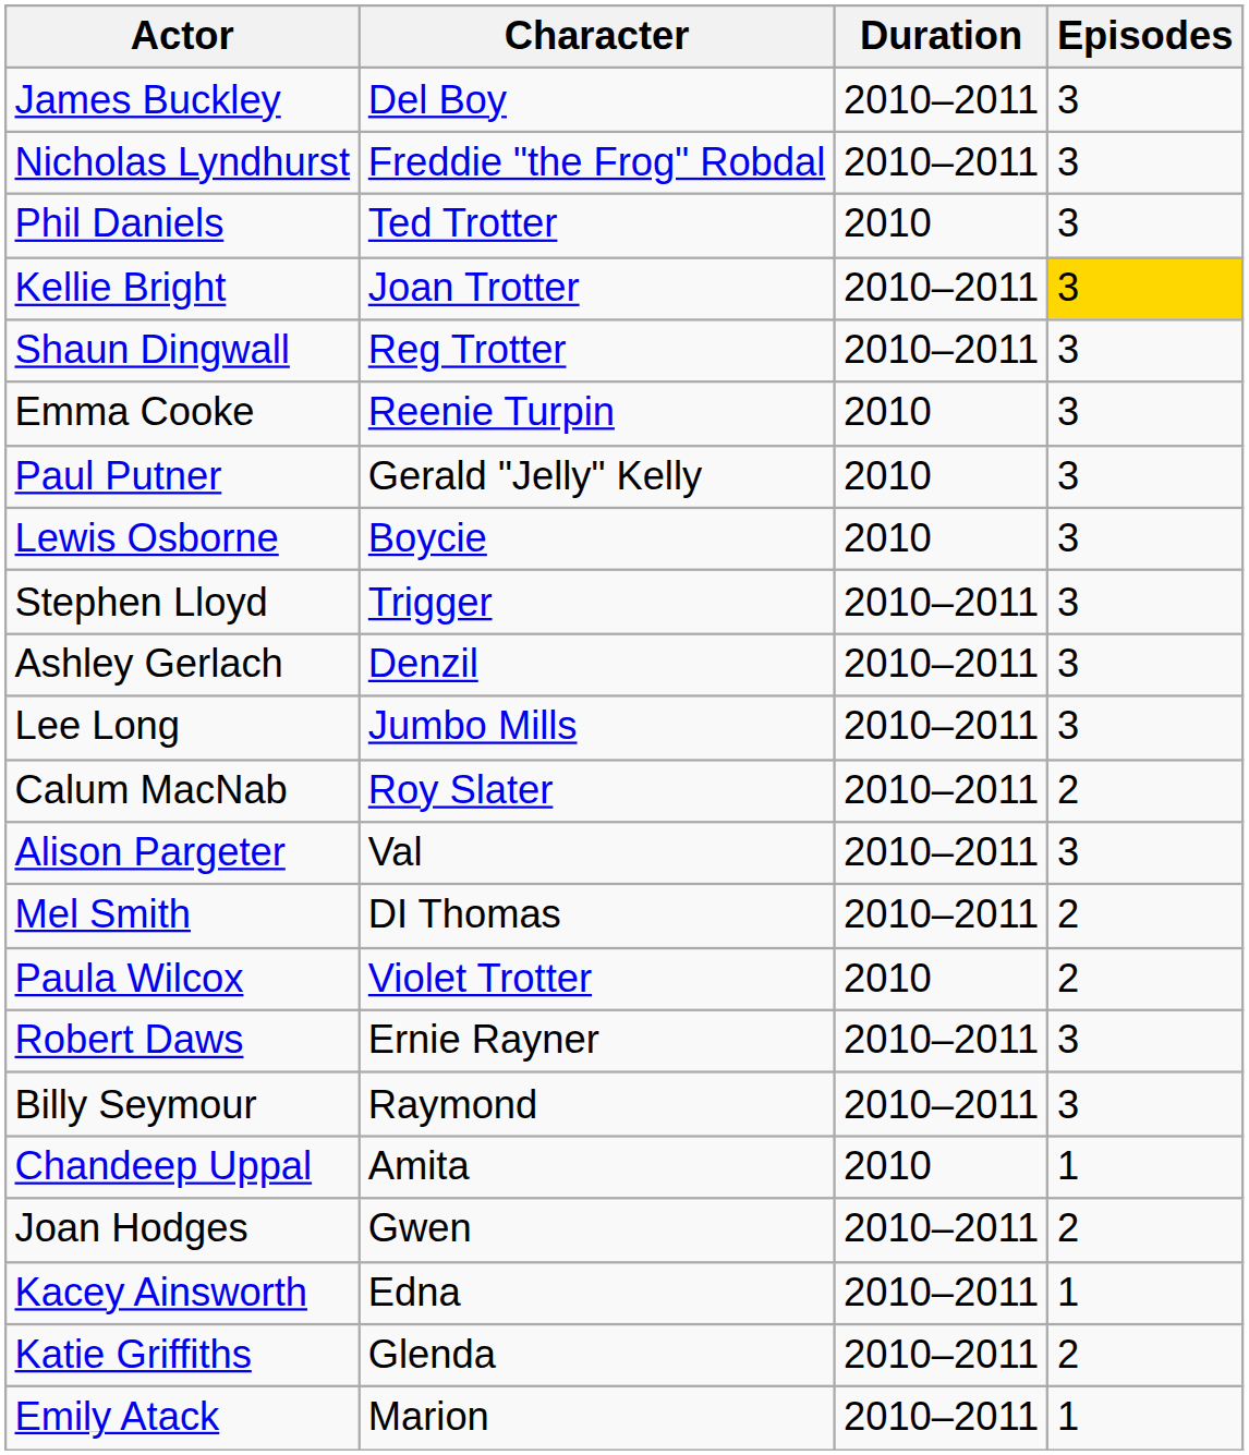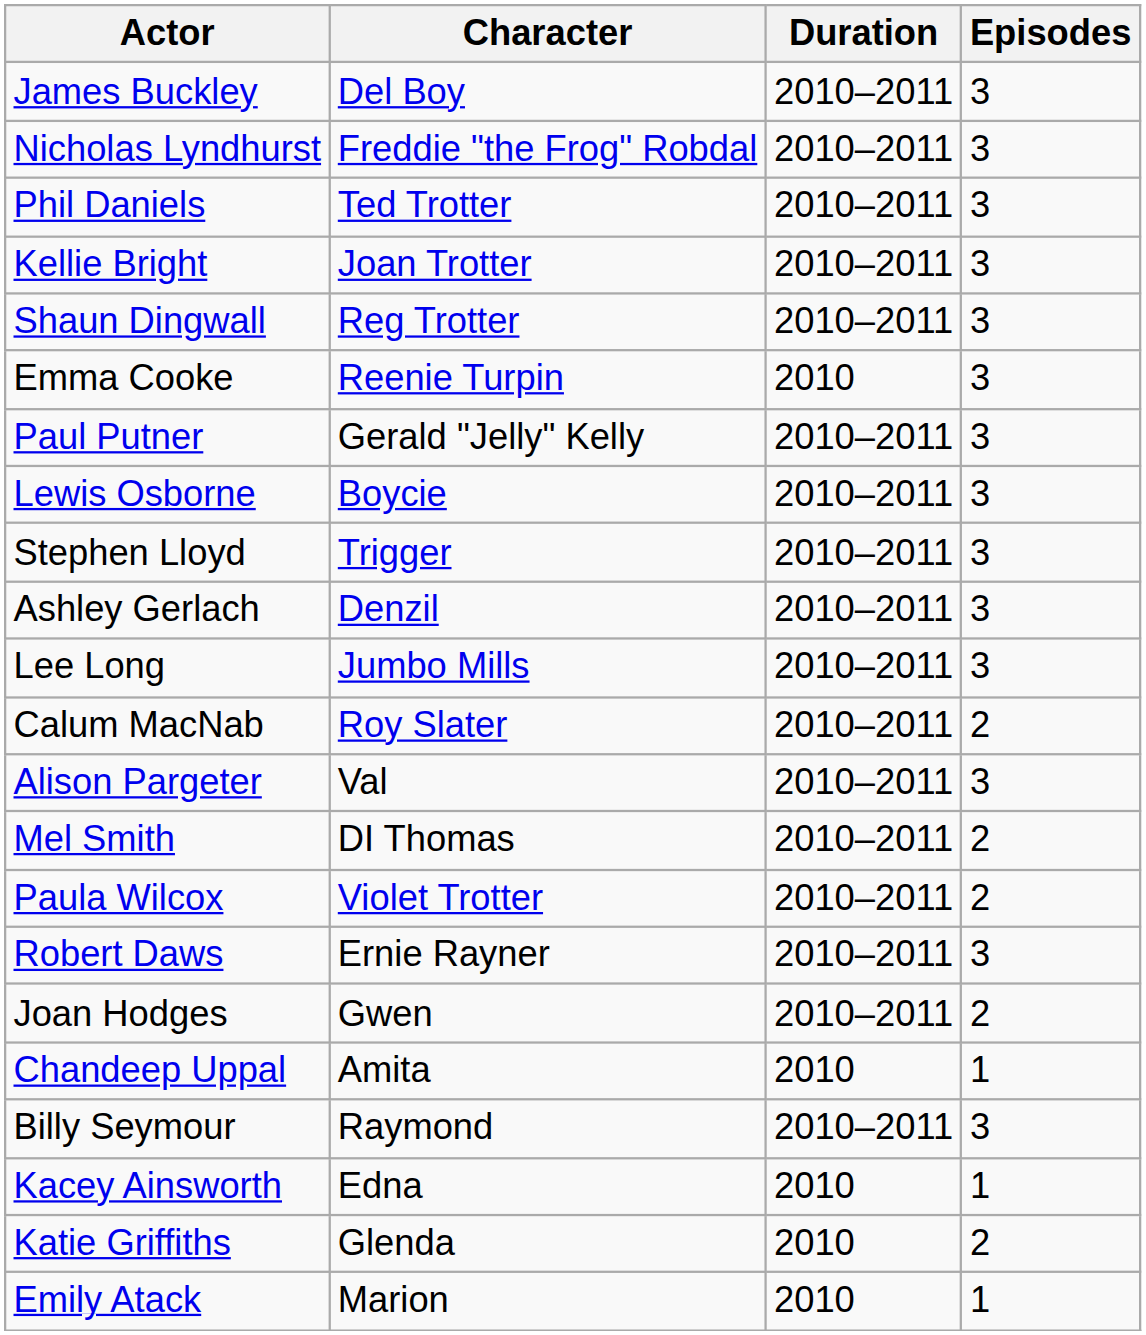Phil Daniels | Duration: 2010 -> 2010–2011
Kellie Bright | Episodes: gold background -> no background
Paul Putner | Duration: 2010 -> 2010–2011
Lewis Osborne | Duration: 2010 -> 2010–2011
Paula Wilcox | Duration: 2010 -> 2010–2011
rows swapped: Billy Seymour <-> Joan Hodges
Kacey Ainsworth | Duration: 2010–2011 -> 2010
Katie Griffiths | Duration: 2010–2011 -> 2010
Emily Atack | Duration: 2010–2011 -> 2010
